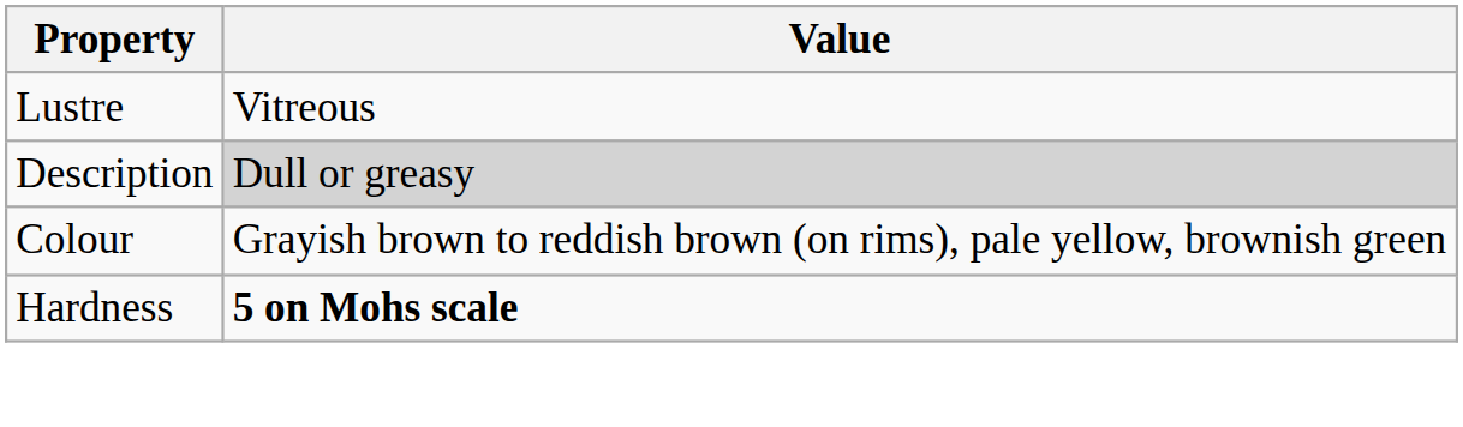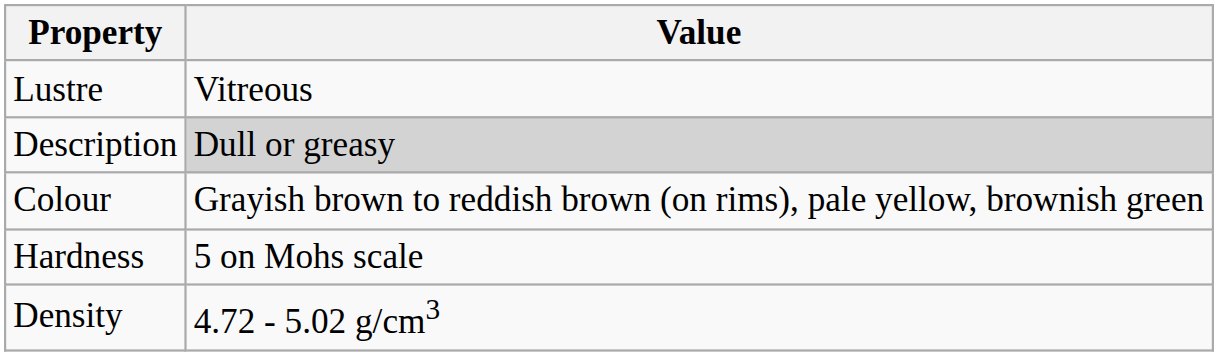Hardness | Value: bold -> normal
+ row: Density | 4.72 - 5.02 g/cm3
